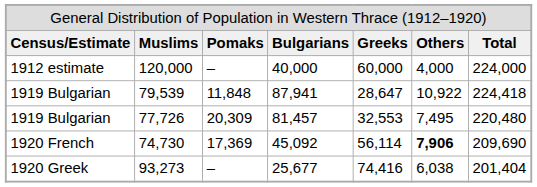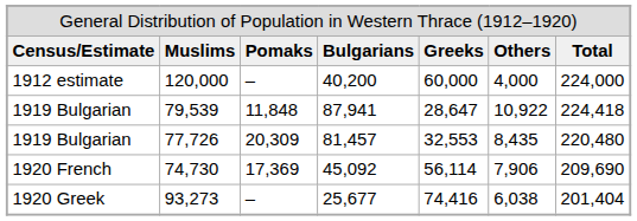120,000 | column 4: 40,000 -> 40,200
77,726 | column 6: 7,495 -> 8,435
74,730 | column 6: bold -> normal
